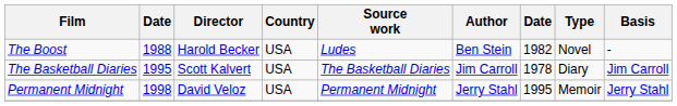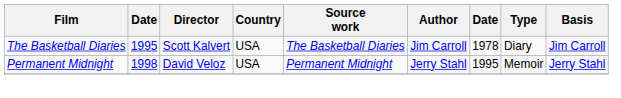- row: The Boost | 1988 | Harold Becker | USA | Ludes | Ben Stein | 1982 | Novel | -
